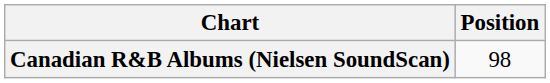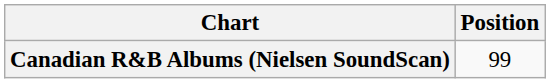Canadian R&B Albums (Nielsen SoundScan) | Position: 98 -> 99
